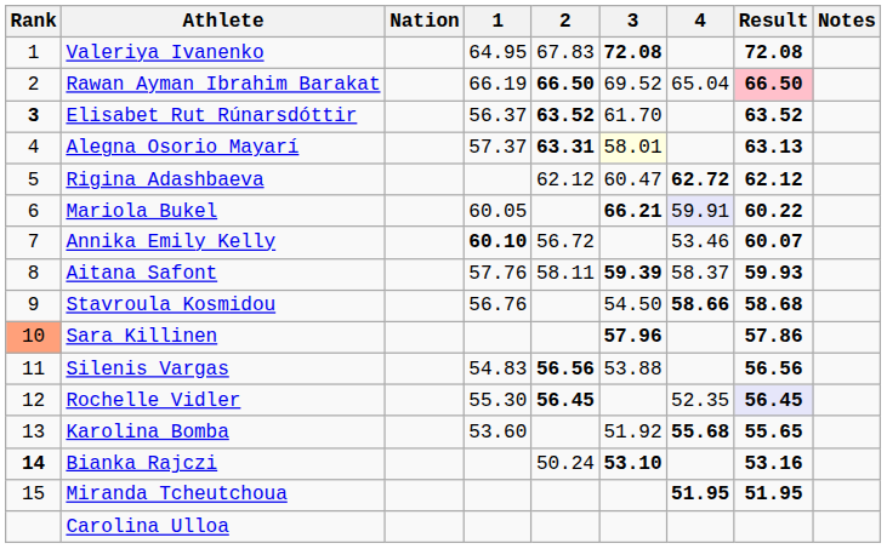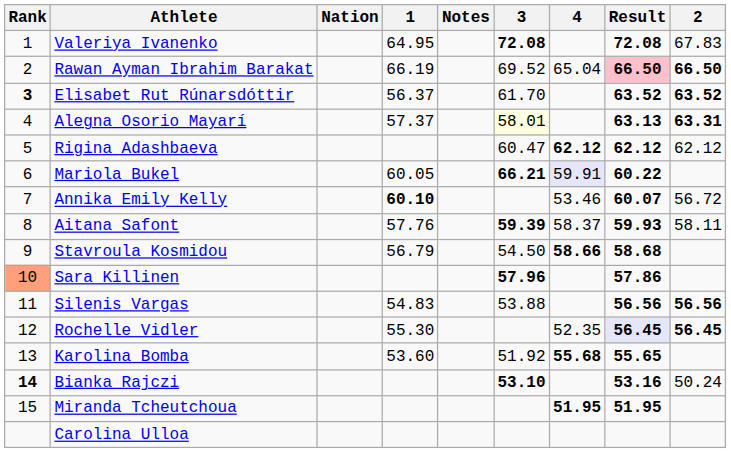columns swapped: 2 <-> Notes
Rigina Adashbaeva | 4: 62.72 -> 62.12
Stavroula Kosmidou | 1: 56.76 -> 56.79
